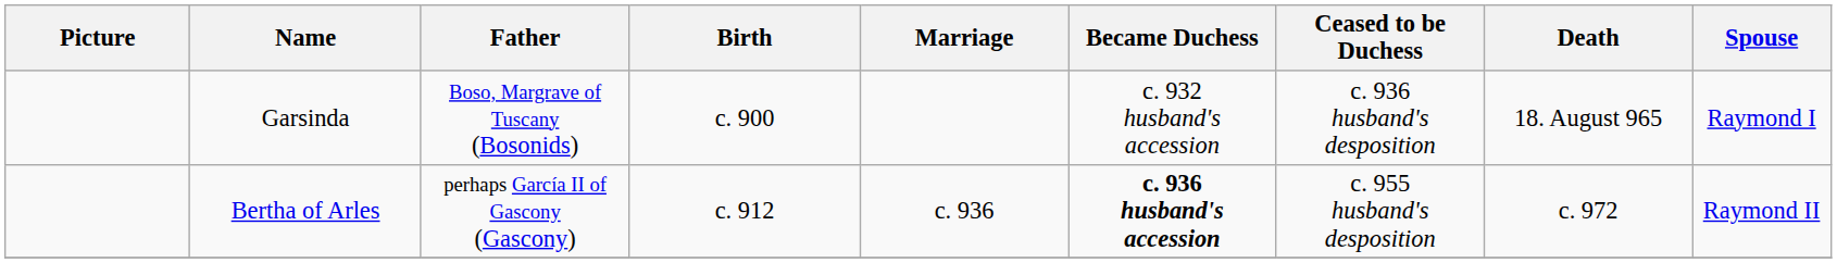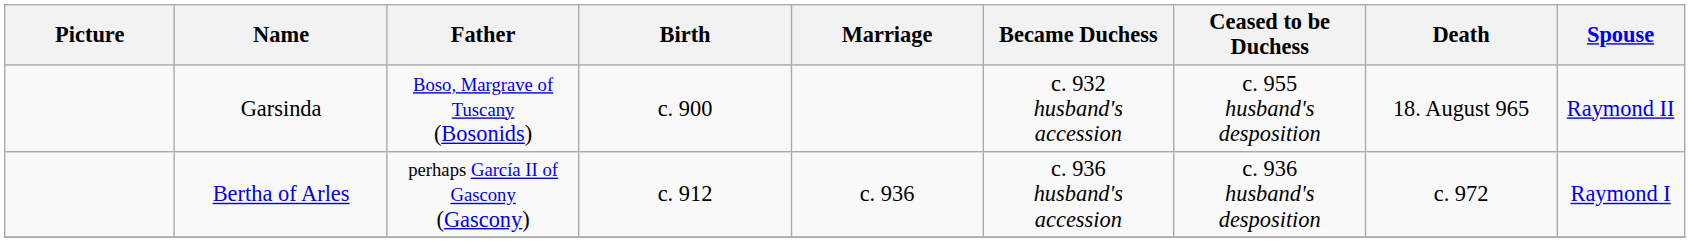Garsinda | Ceased to be Duchess: c. 936 husband's desposition -> c. 955 husband's desposition
Garsinda | Spouse: Raymond I -> Raymond II
Bertha of Arles | Became Duchess: bold -> normal
Bertha of Arles | Ceased to be Duchess: c. 955 husband's desposition -> c. 936 husband's desposition
Bertha of Arles | Spouse: Raymond II -> Raymond I
